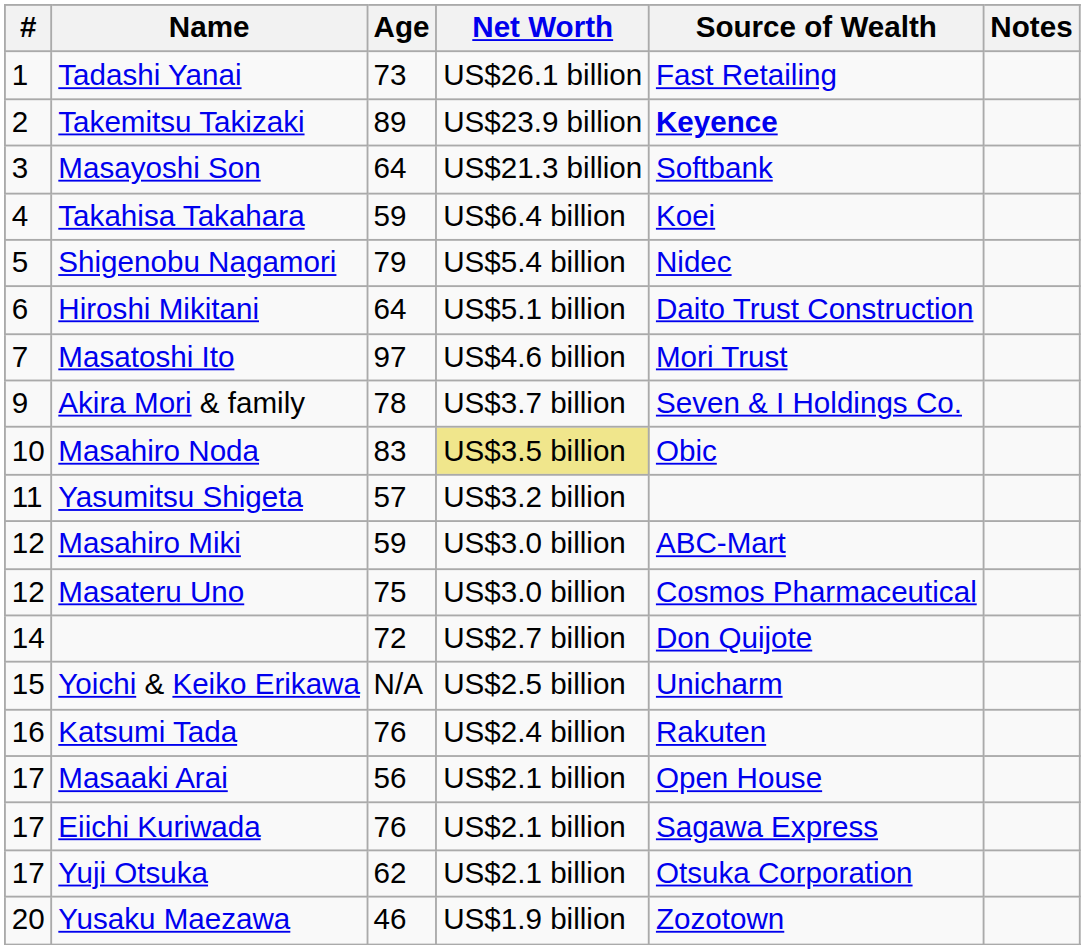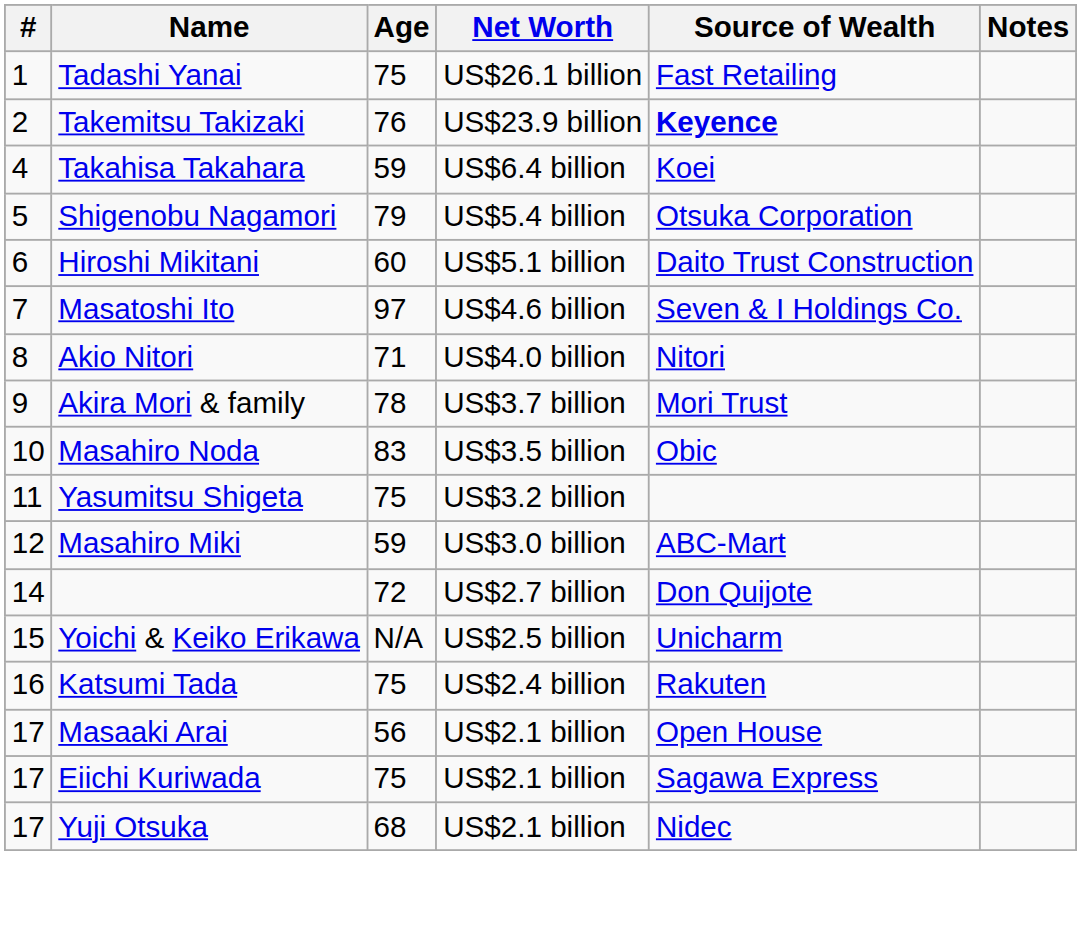Tadashi Yanai | Age: 73 -> 75
Takemitsu Takizaki | Age: 89 -> 76
- row: 3 | Masayoshi Son | 64 | US$21.3 billion | Softbank
Shigenobu Nagamori | Source of Wealth: Nidec -> Otsuka Corporation
Hiroshi Mikitani | Age: 64 -> 60
Masatoshi Ito | Source of Wealth: Mori Trust -> Seven & I Holdings Co.
+ row: 8 | Akio Nitori | 71 | US$4.0 billion | Nitori
Akira Mori & family | Source of Wealth: Seven & I Holdings Co. -> Mori Trust
Masahiro Noda | Net Worth: khaki background -> no background
Yasumitsu Shigeta | Age: 57 -> 75
- row: 12 | Masateru Uno | 75 | US$3.0 billion | Cosmos Pharmaceutical
Katsumi Tada | Age: 76 -> 75
Eiichi Kuriwada | Age: 76 -> 75
Yuji Otsuka | Age: 62 -> 68
Yuji Otsuka | Source of Wealth: Otsuka Corporation -> Nidec
- row: 20 | Yusaku Maezawa | 46 | US$1.9 billion | Zozotown
